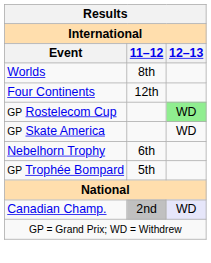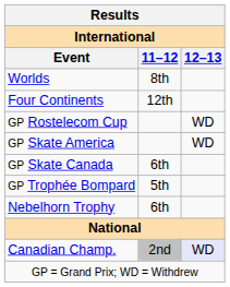GP Rostelecom Cup | 12–13: lightgreen background -> no background
+ row: GP Skate Canada | 6th
rows swapped: GP Trophée Bompard <-> Nebelhorn Trophy
